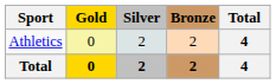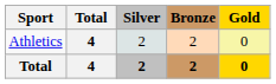columns swapped: Gold <-> Total
